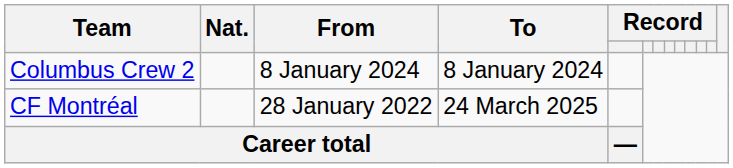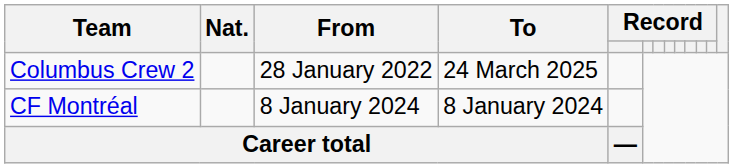Columbus Crew 2 | From: 8 January 2024 -> 28 January 2022
Columbus Crew 2 | To: 8 January 2024 -> 24 March 2025
CF Montréal | From: 28 January 2022 -> 8 January 2024
CF Montréal | To: 24 March 2025 -> 8 January 2024
